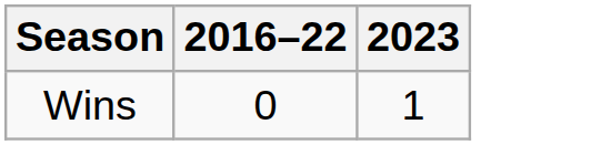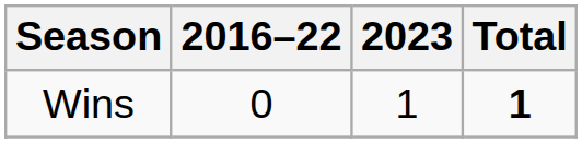+ column: Total | 1
